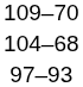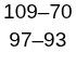- row: 104–68
